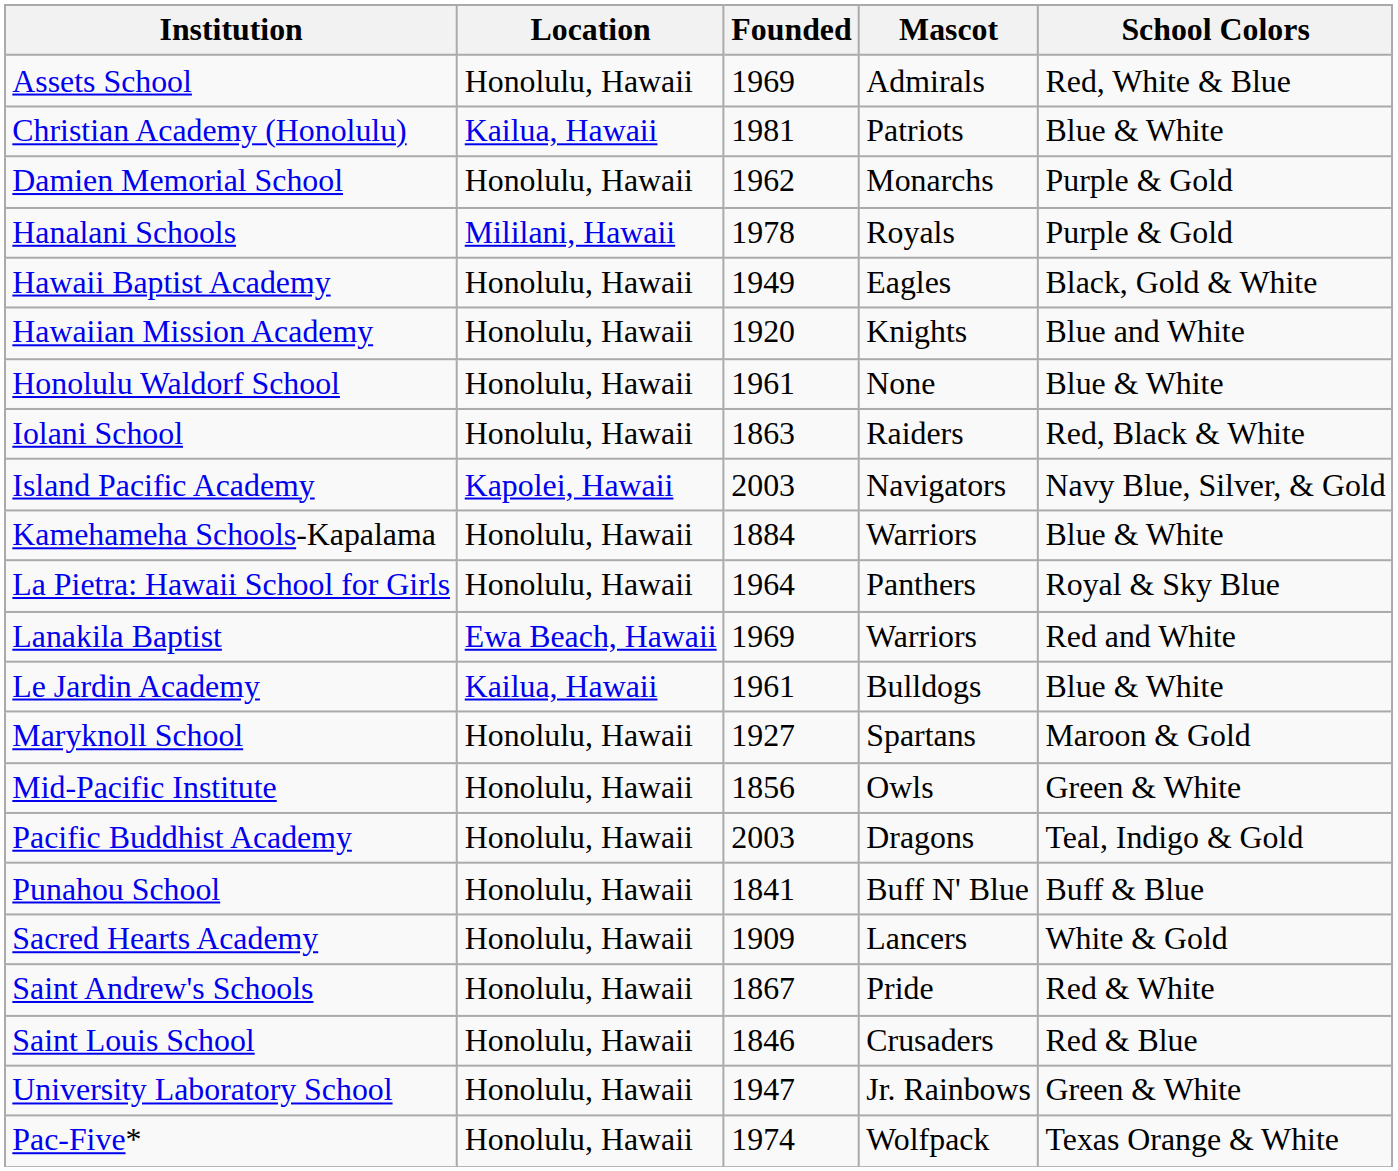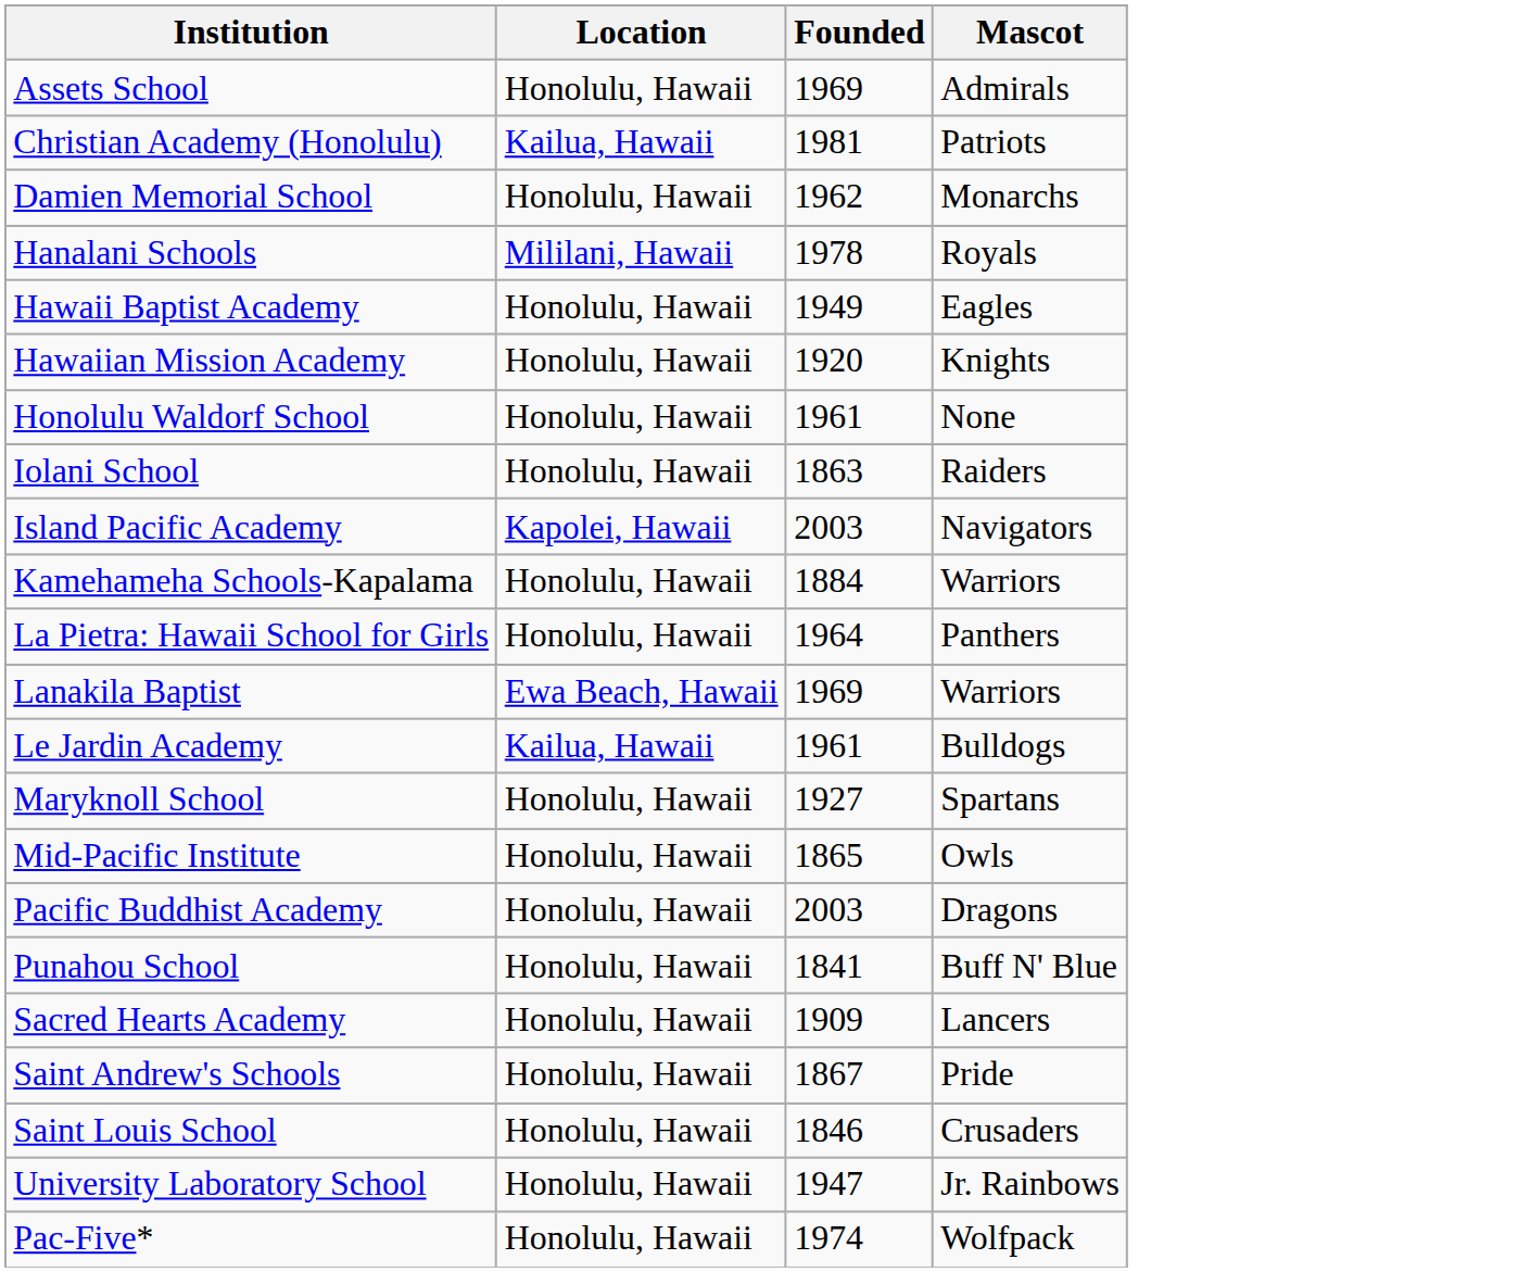- column: School Colors | Red, White & Blue | Blue & White | Purple & Gold | Purple & Gold | Black, Gold & White | Blue and White | Blue & White | Red, Black & White | Navy Blue, Silver, & Gold | Blue & White | Royal & Sky Blue | Red and White | Blue & White | Maroon & Gold | Green & White | Teal, Indigo & Gold | Buff & Blue | White & Gold | Red & White | Red & Blue | Green & White | Texas Orange & White
Mid-Pacific Institute | Founded: 1856 -> 1865
